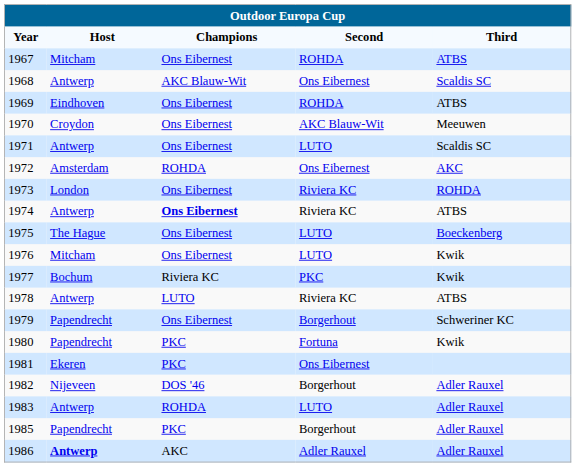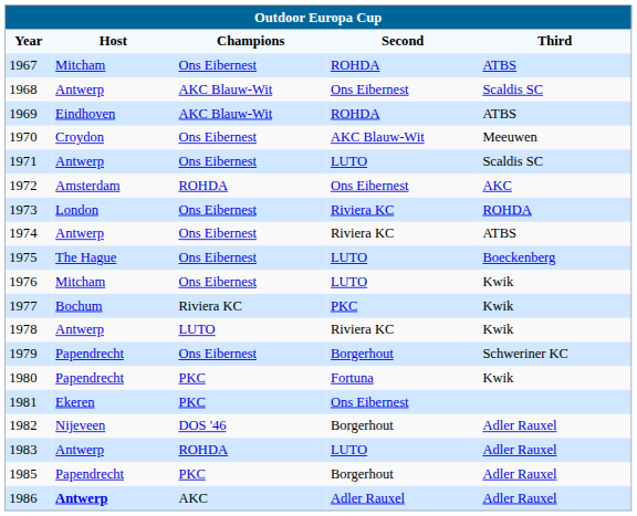1969 | Champions: Ons Eibernest -> AKC Blauw-Wit
1974 | Champions: bold -> normal
1978 | Third: ATBS -> Kwik
